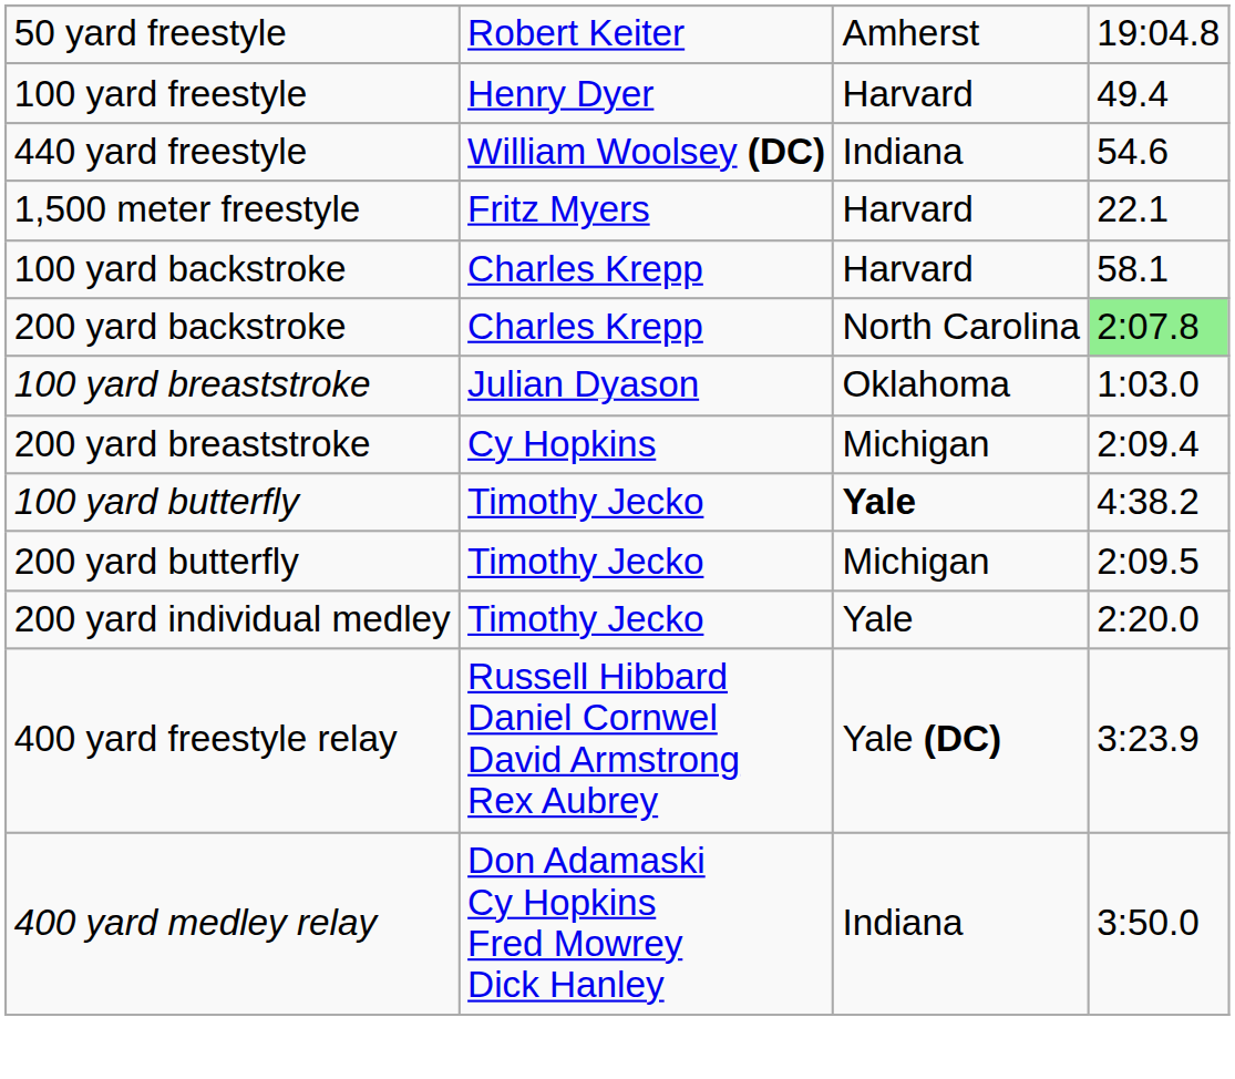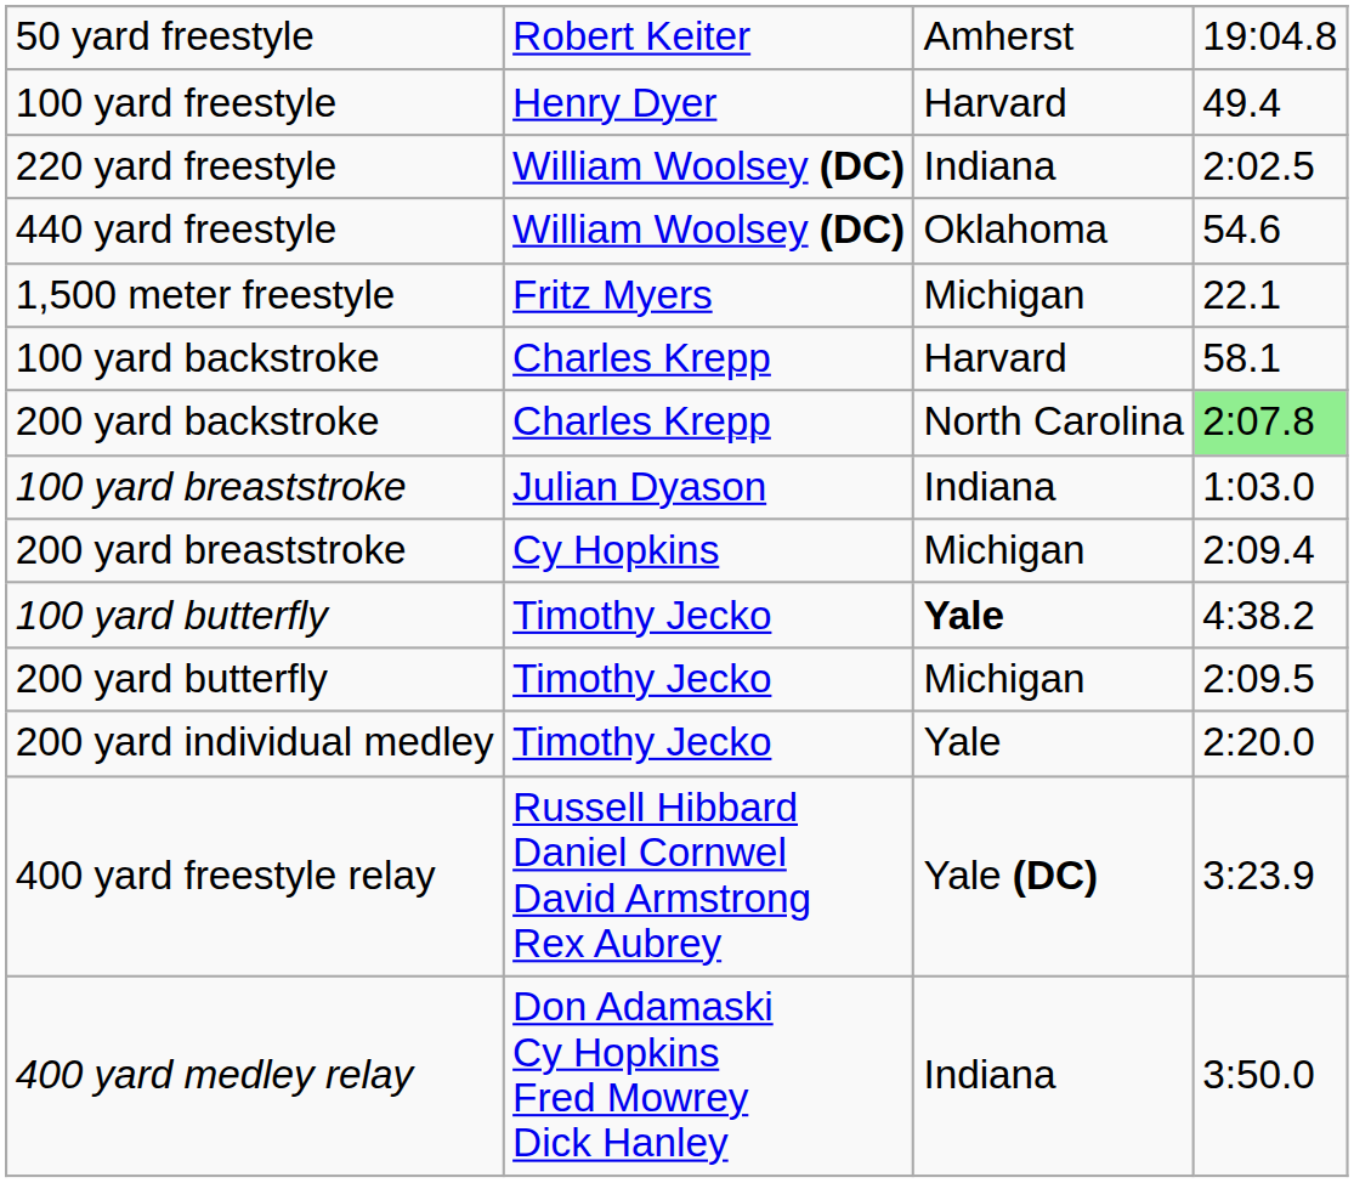+ row: 220 yard freestyle | William Woolsey (DC) | Indiana | 2:02.5
440 yard freestyle | column 3: Indiana -> Oklahoma
1,500 meter freestyle | column 3: Harvard -> Michigan
100 yard breaststroke | column 3: Oklahoma -> Indiana
